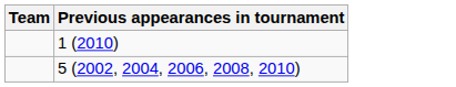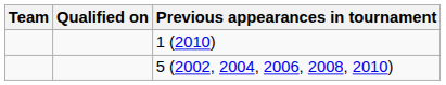+ column: Qualified on
